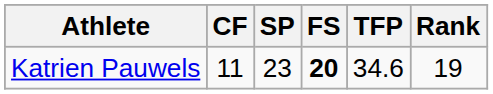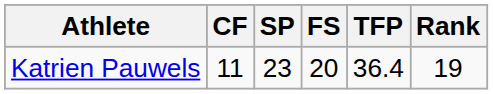Katrien Pauwels | FS: bold -> normal
Katrien Pauwels | TFP: 34.6 -> 36.4
